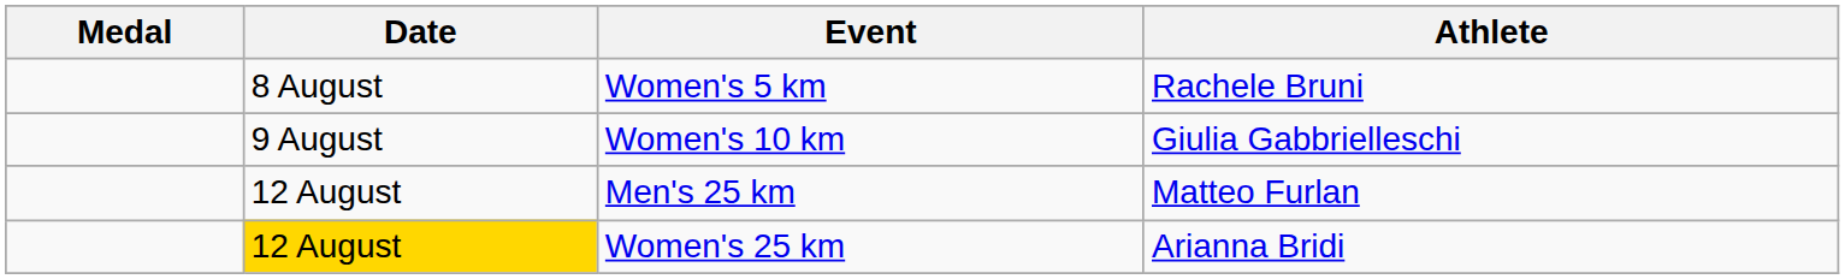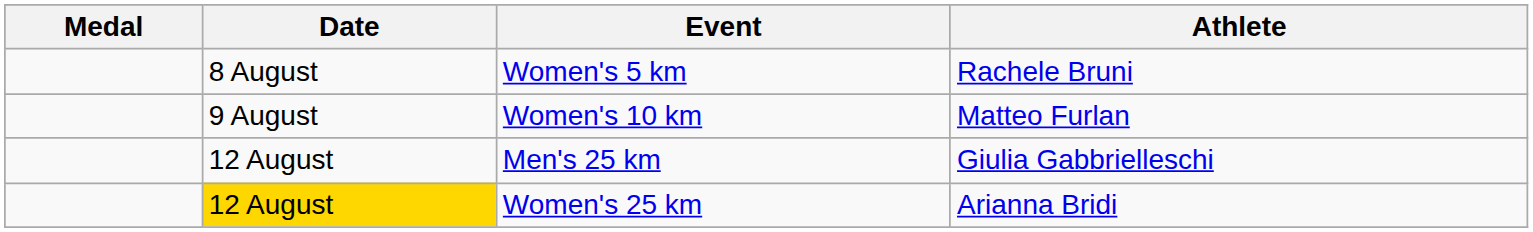Women's 10 km | Athlete: Giulia Gabbrielleschi -> Matteo Furlan
Men's 25 km | Athlete: Matteo Furlan -> Giulia Gabbrielleschi
